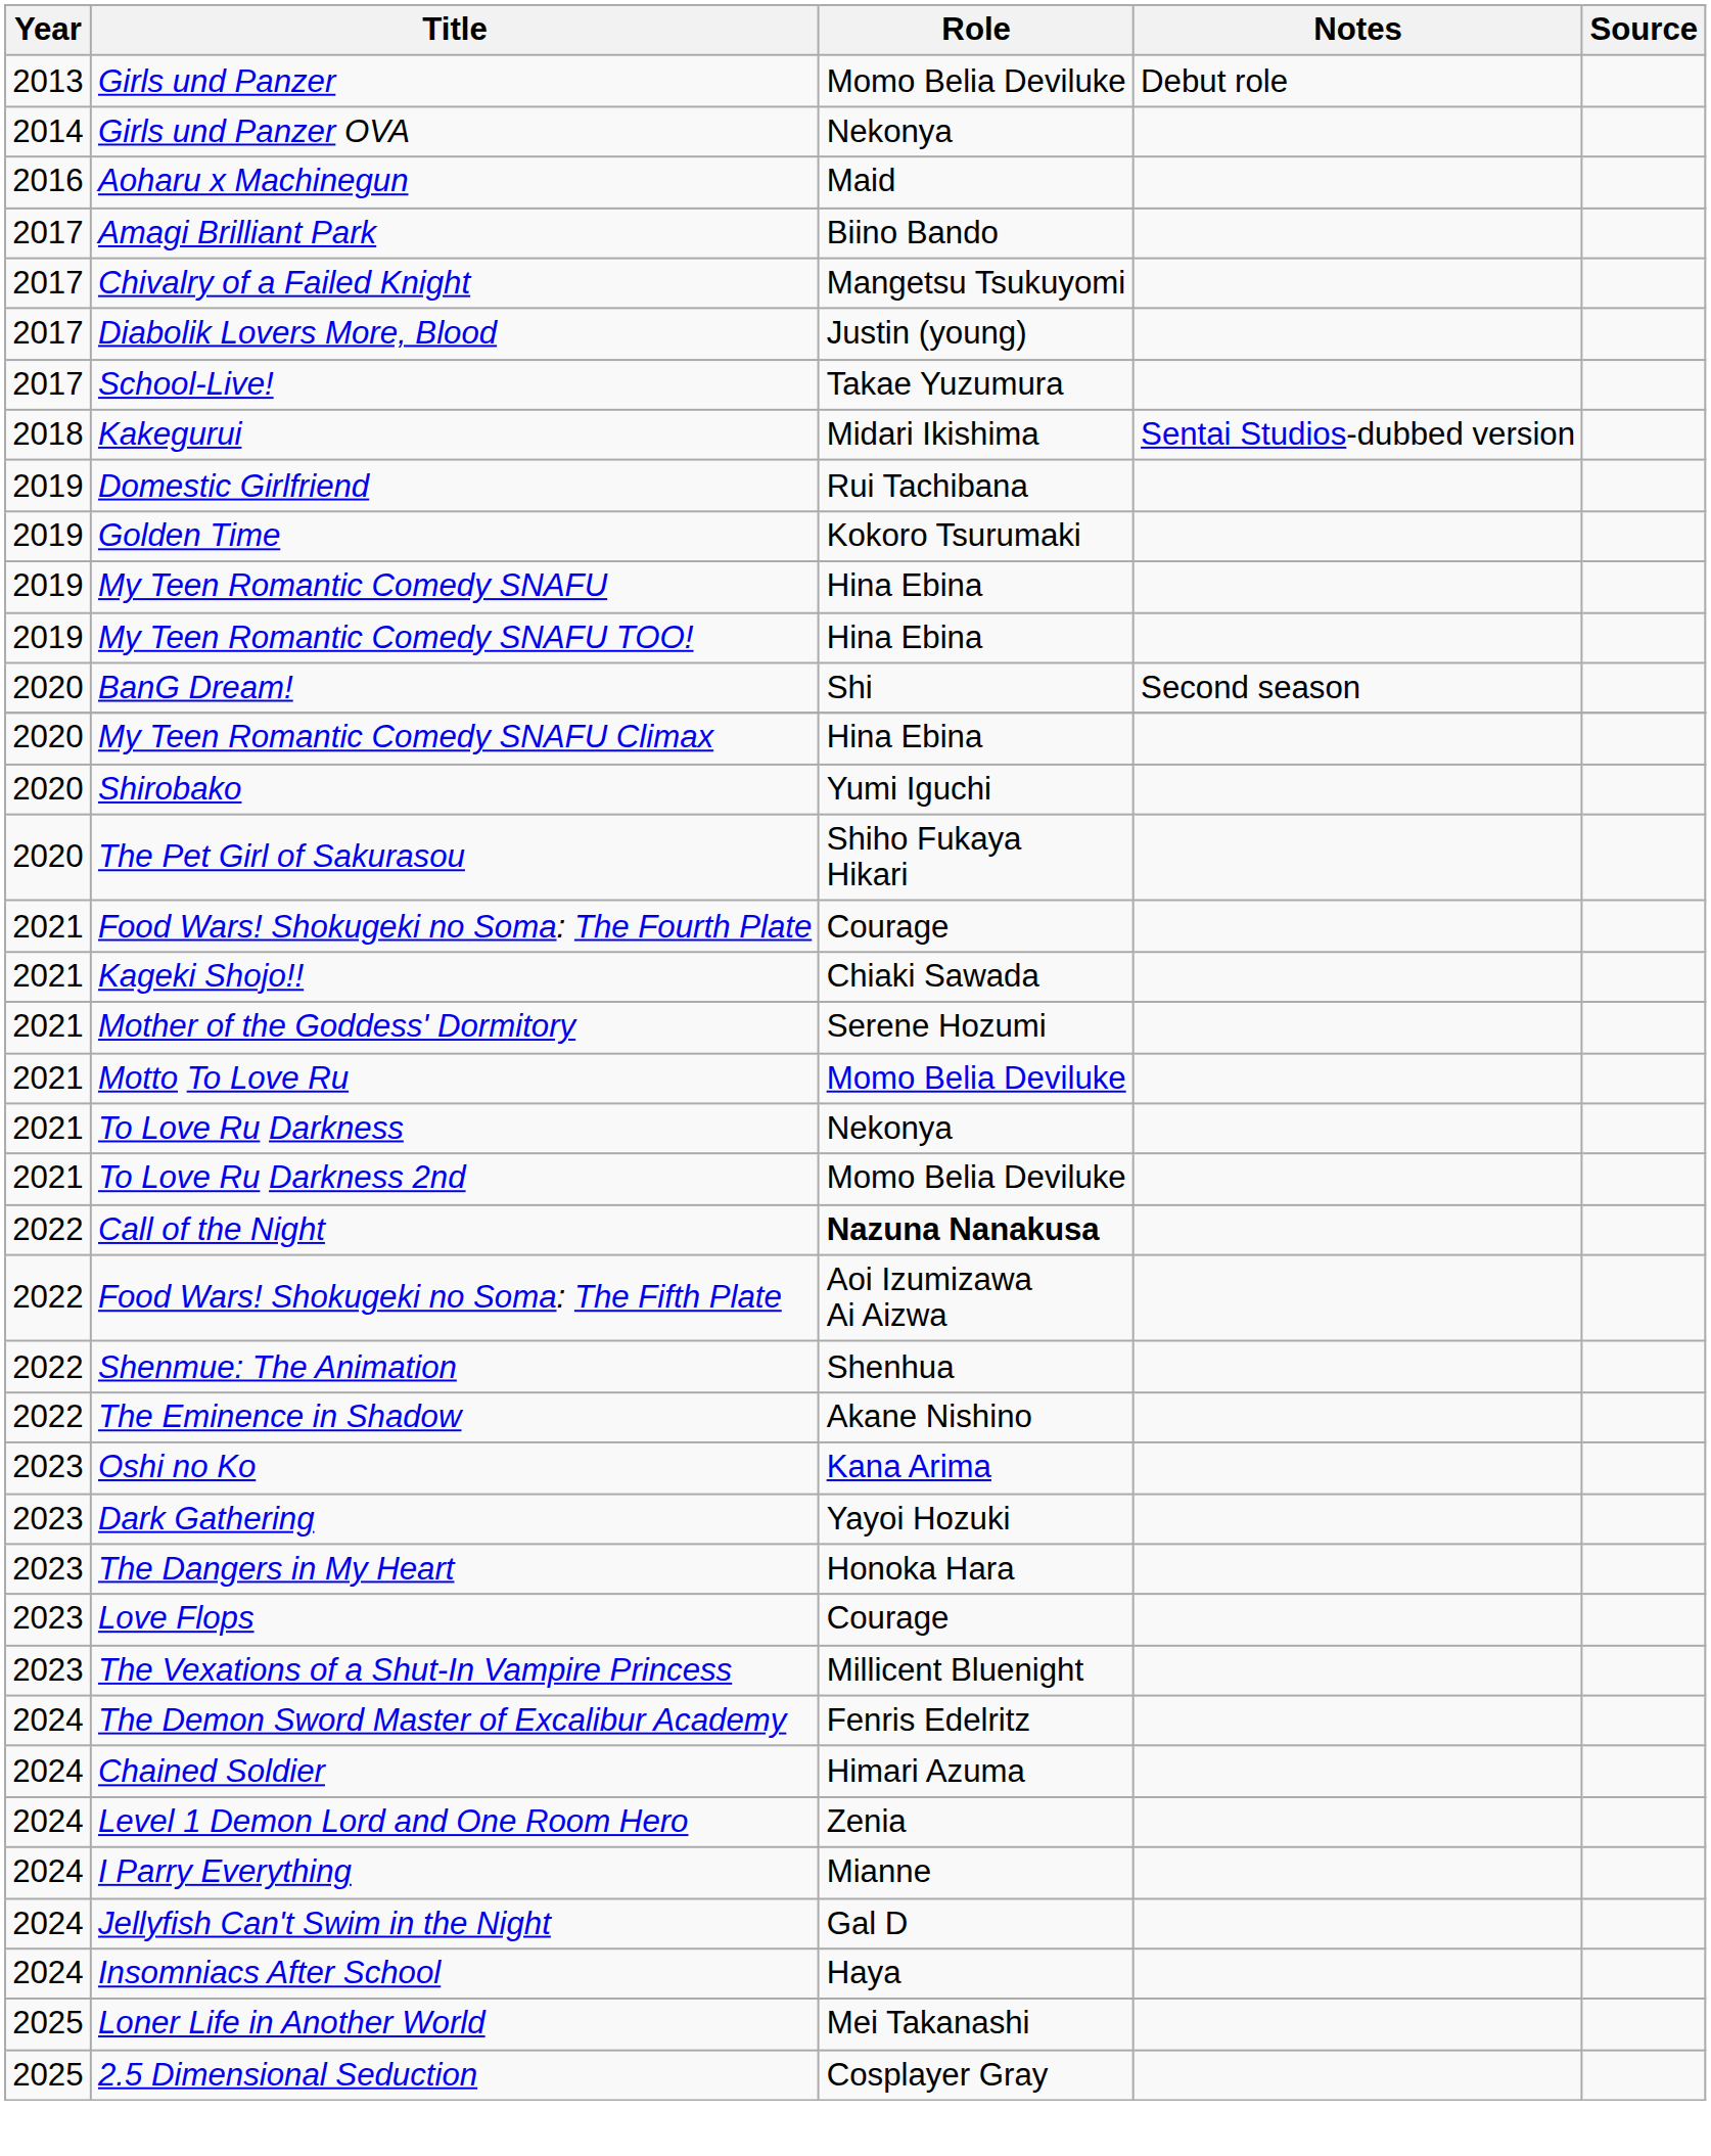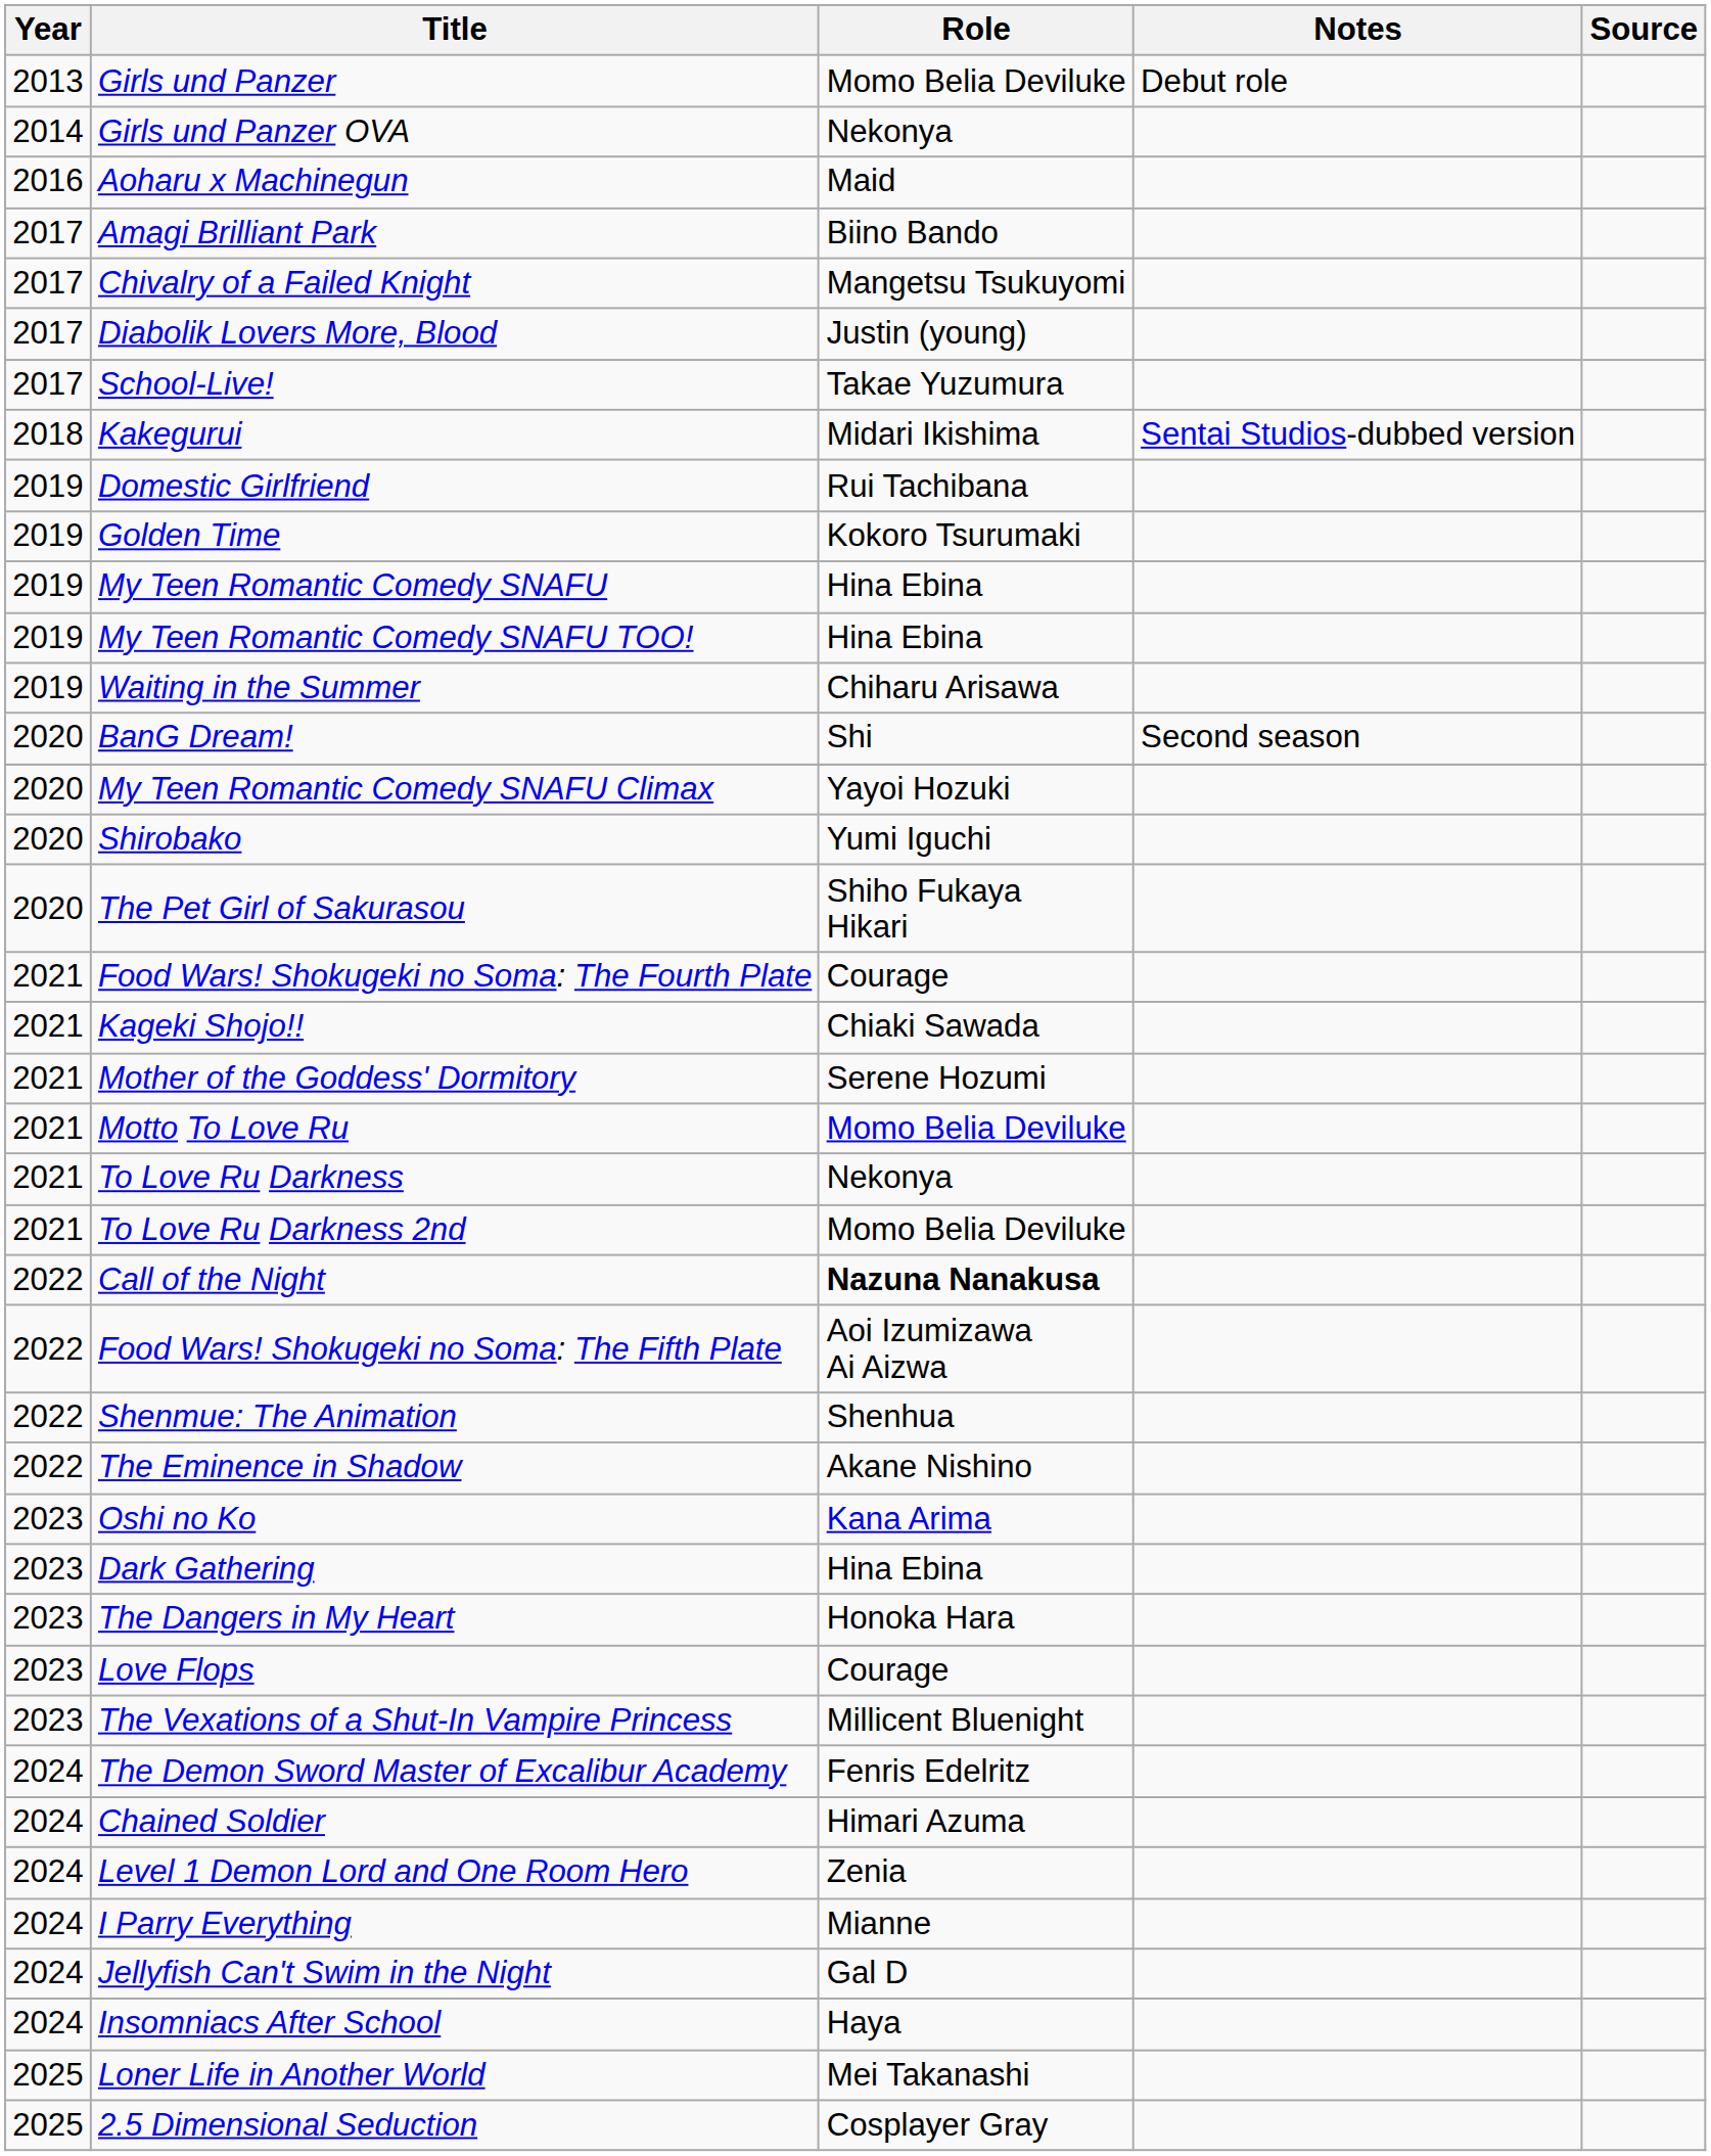+ row: 2019 | Waiting in the Summer | Chiharu Arisawa
My Teen Romantic Comedy SNAFU Climax | Role: Hina Ebina -> Yayoi Hozuki
Dark Gathering | Role: Yayoi Hozuki -> Hina Ebina
